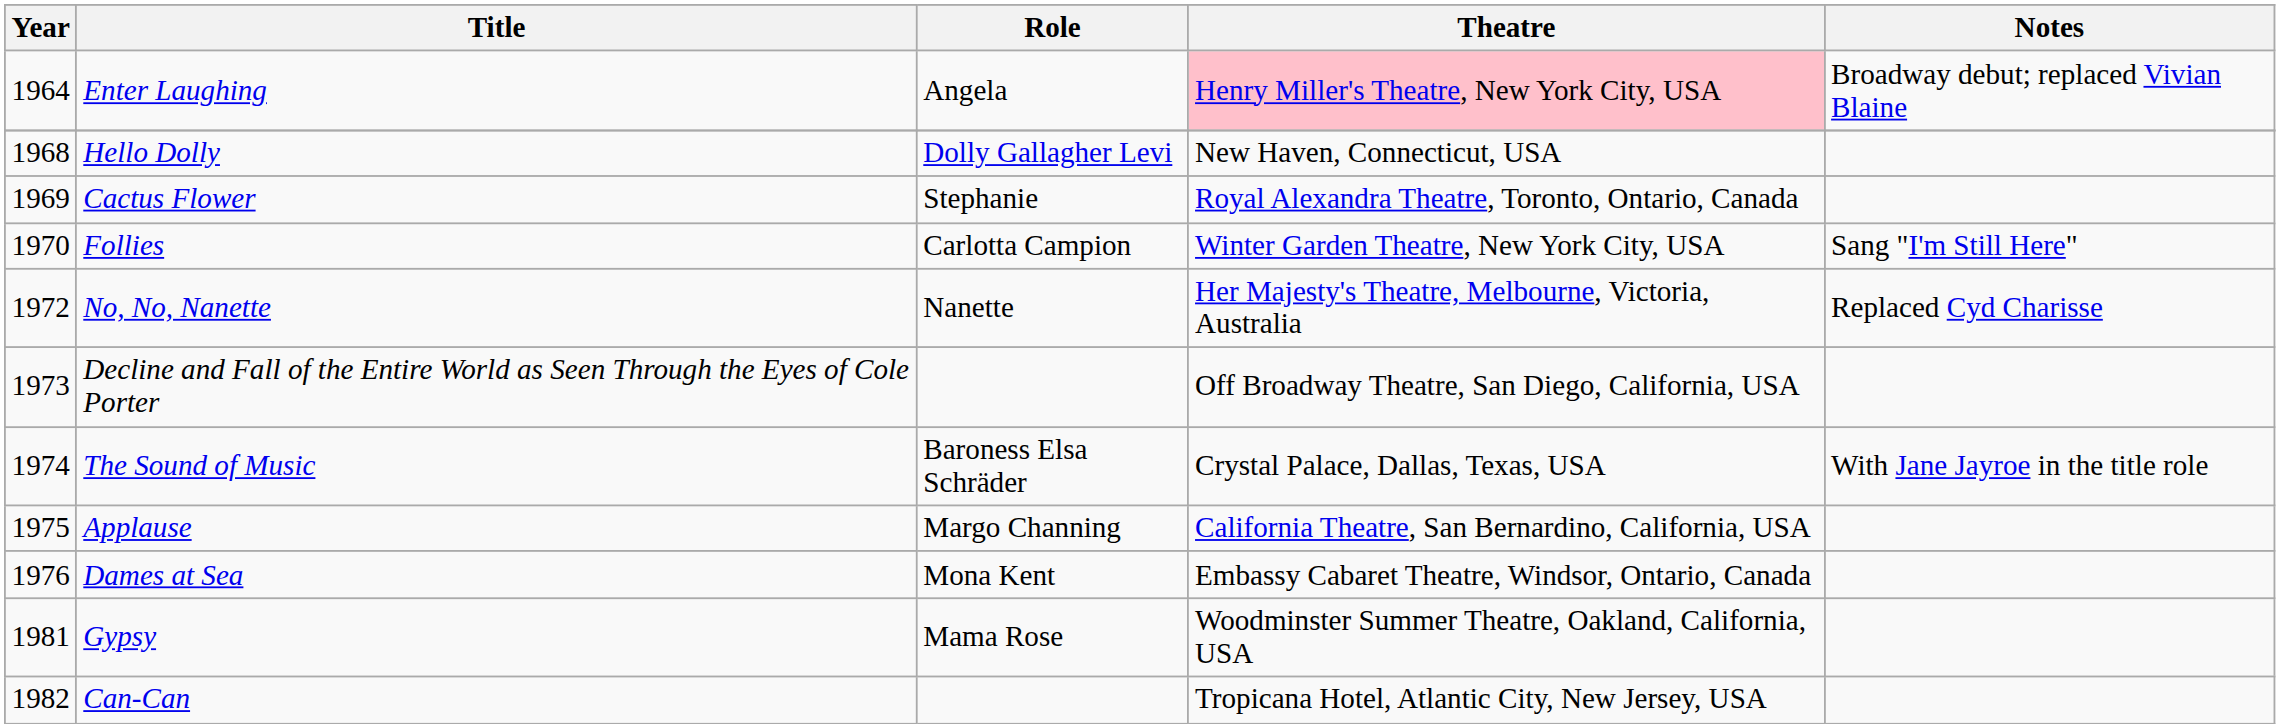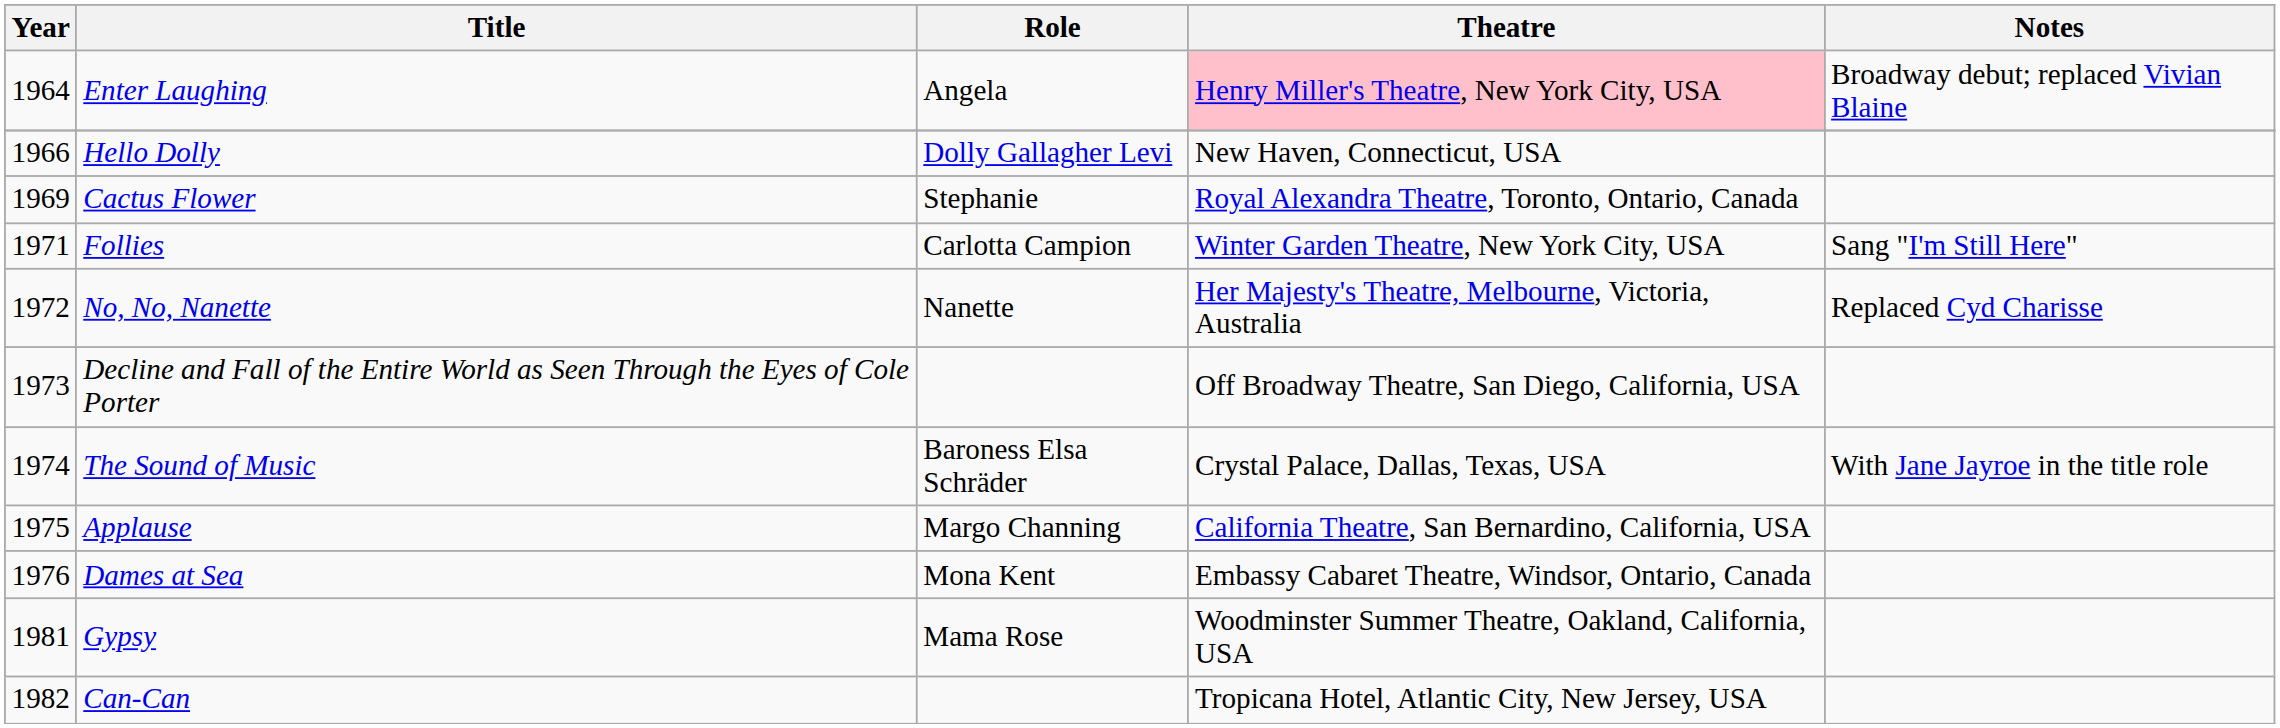Hello Dolly | Year: 1968 -> 1966
Follies | Year: 1970 -> 1971
